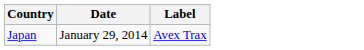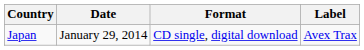+ column: Format | CD single, digital download
